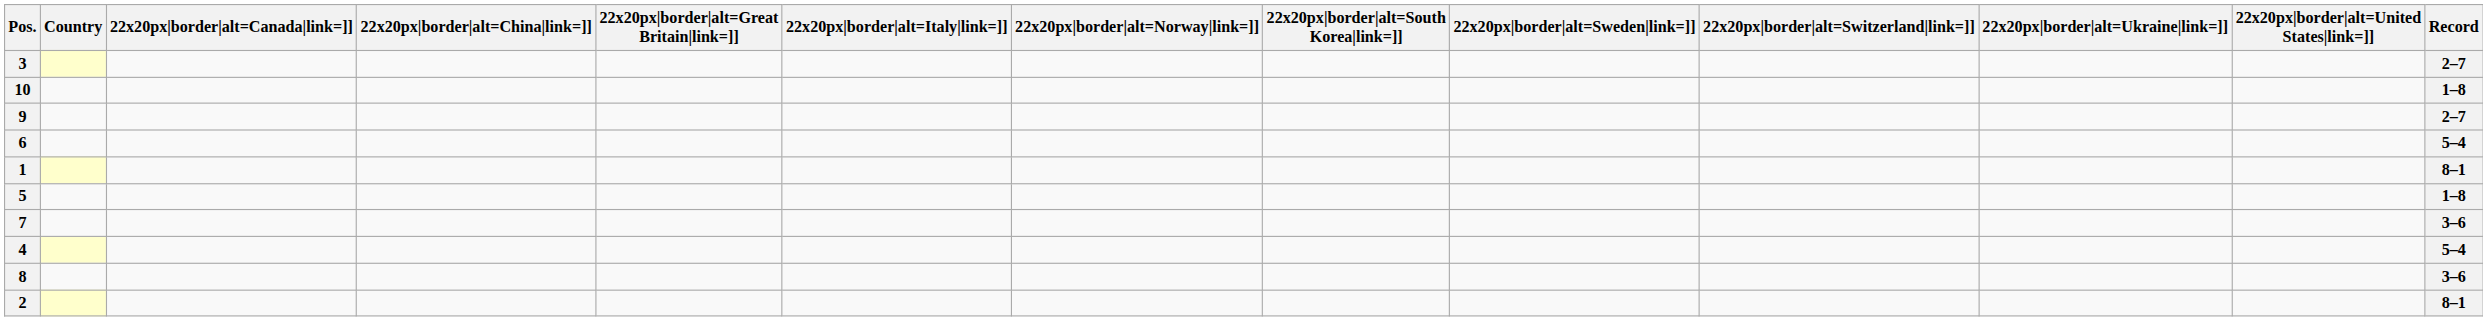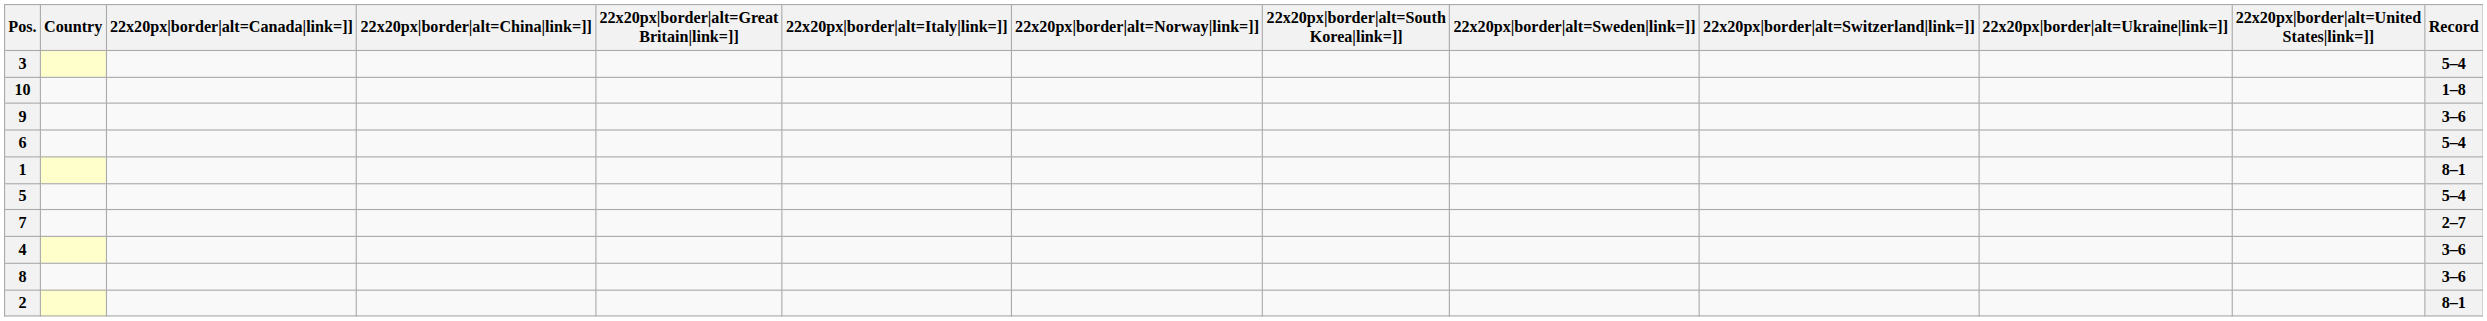3 | Record: 2–7 -> 5–4
9 | Record: 2–7 -> 3–6
5 | Record: 1–8 -> 5–4
7 | Record: 3–6 -> 2–7
4 | Record: 5–4 -> 3–6
